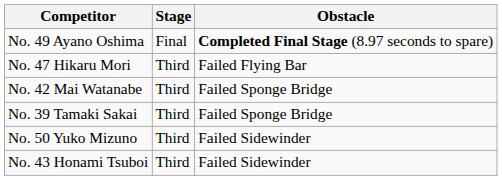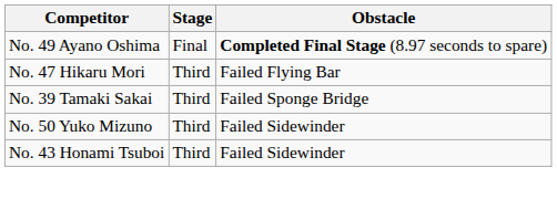- row: No. 42 Mai Watanabe | Third | Failed Sponge Bridge
